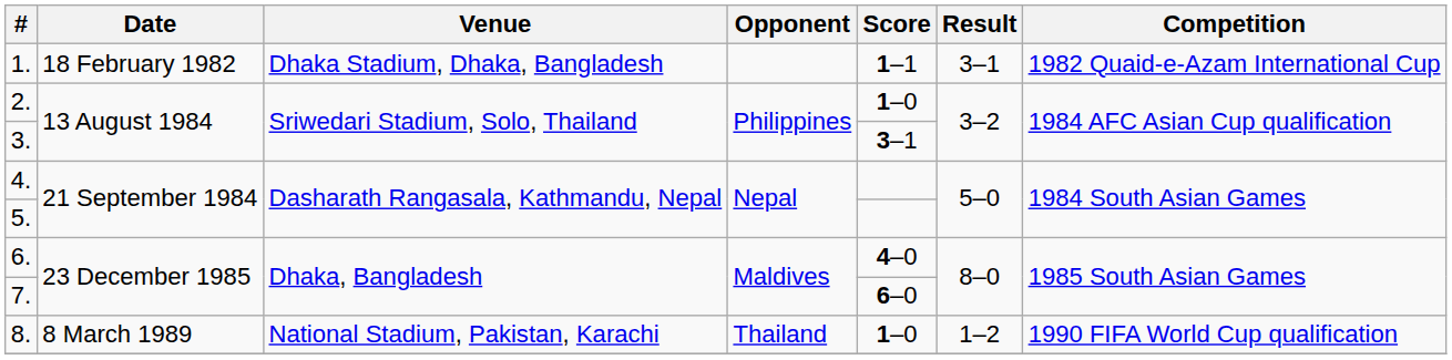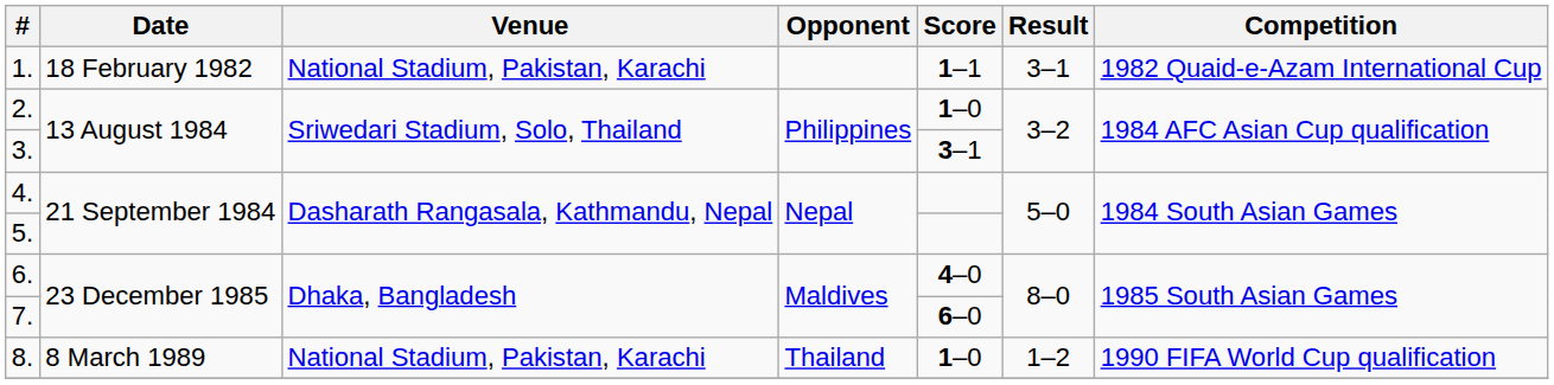1. | Venue: Dhaka Stadium, Dhaka, Bangladesh -> National Stadium, Pakistan, Karachi
